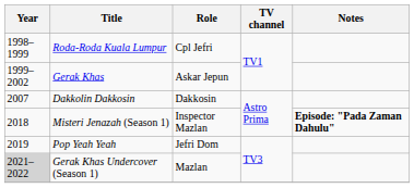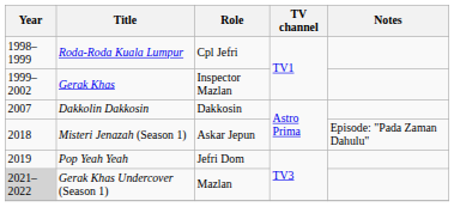Gerak Khas | Role: Askar Jepun -> Inspector Mazlan
Misteri Jenazah (Season 1) | Role: Inspector Mazlan -> Askar Jepun
Misteri Jenazah (Season 1) | Notes: bold -> normal
